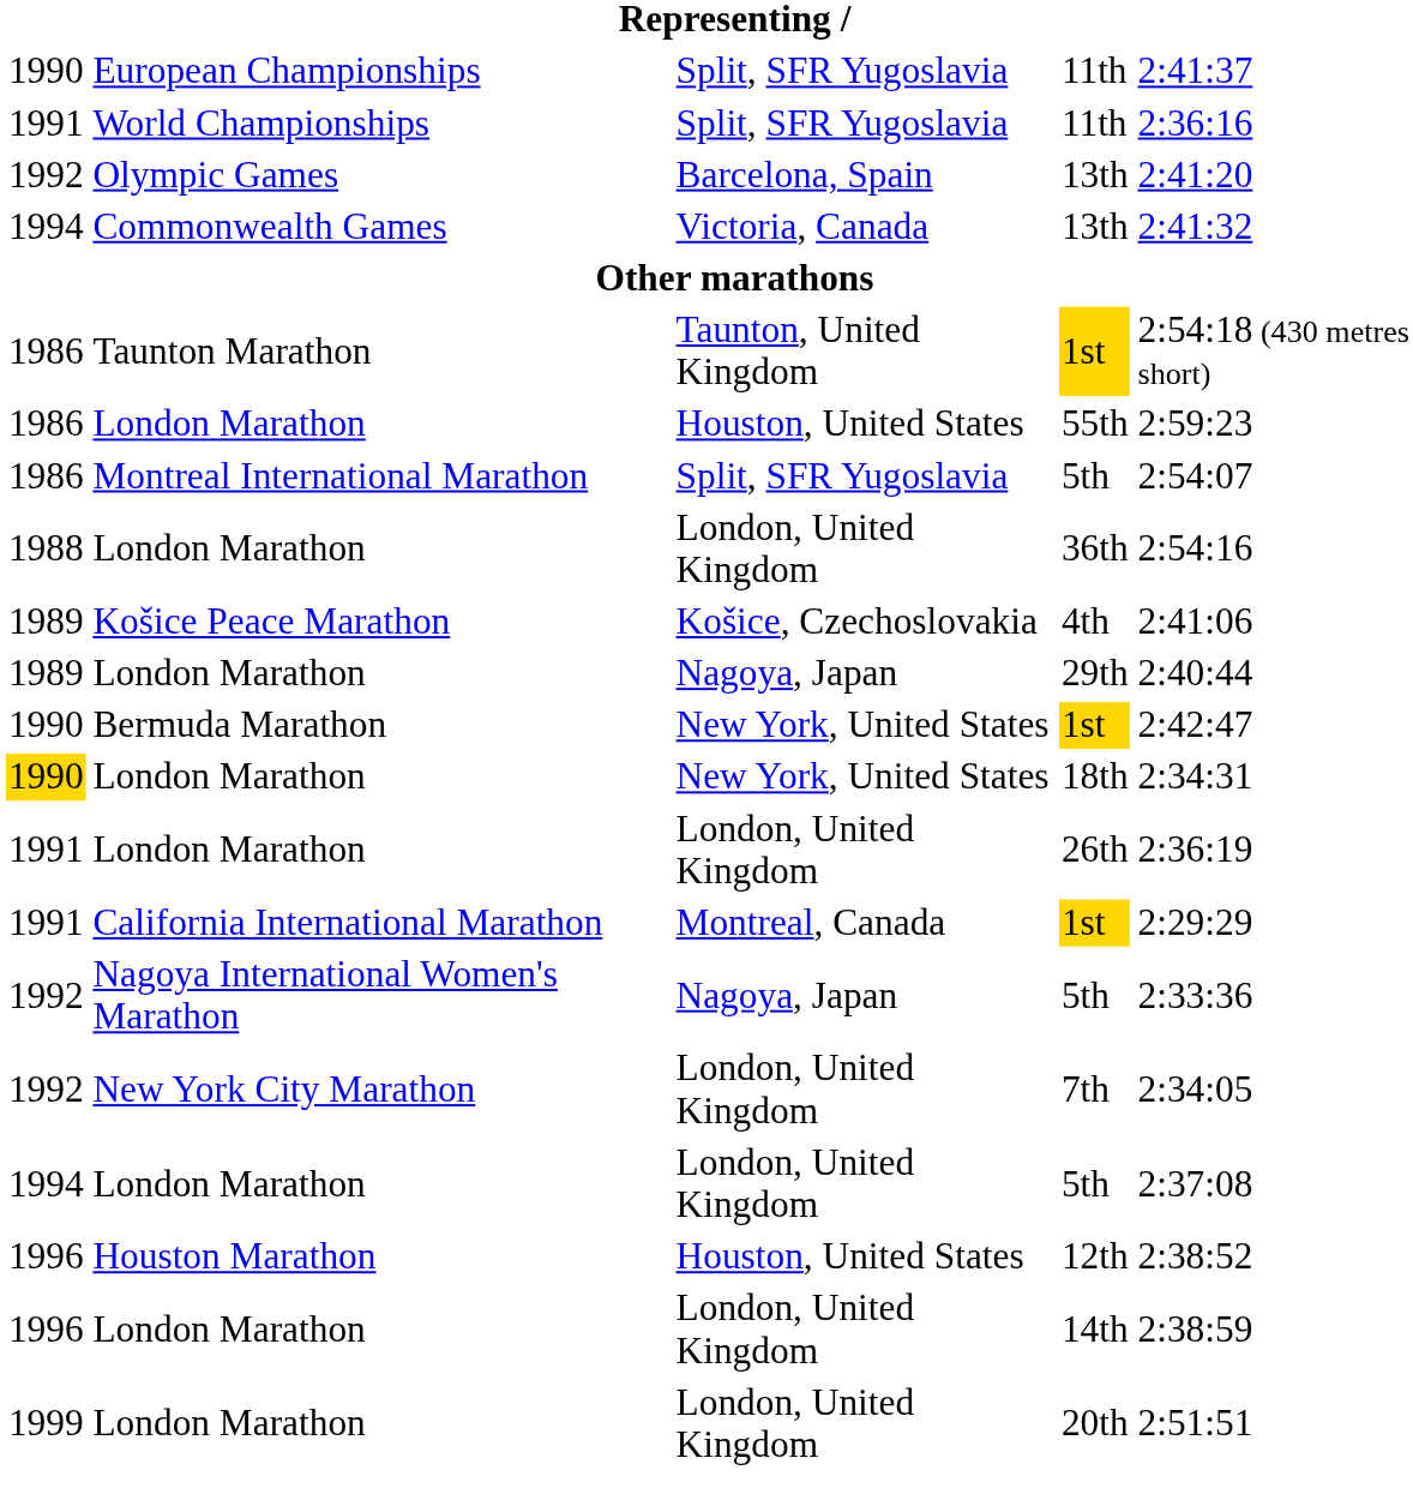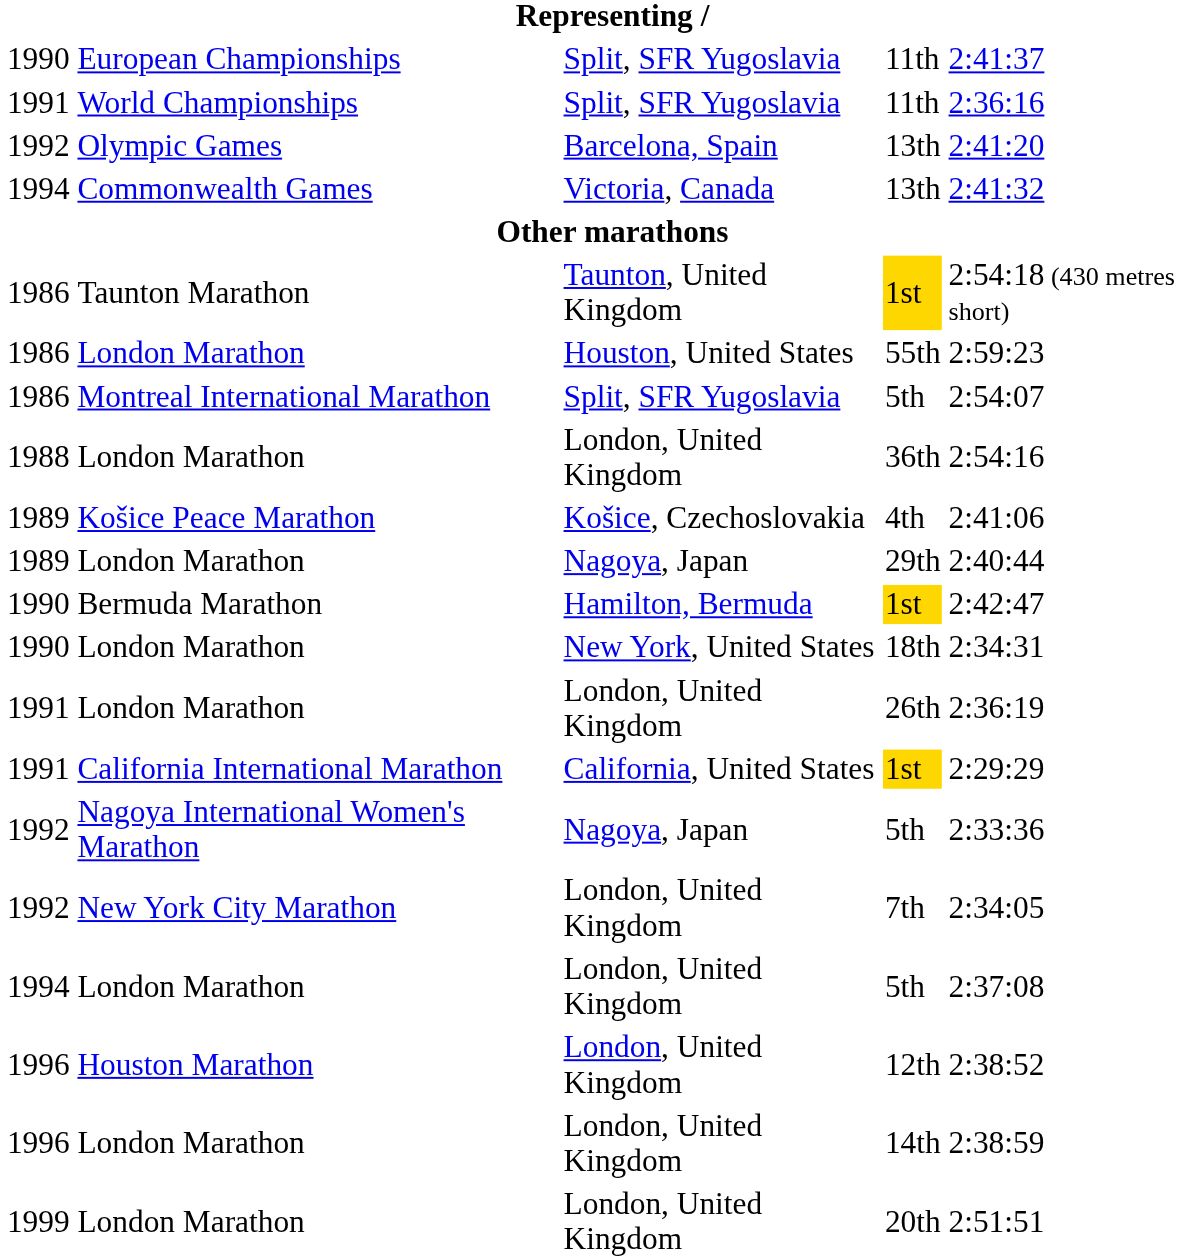Bermuda Marathon / 1st | column 3: New York, United States -> Hamilton, Bermuda
18th | column 1: gold background -> no background
California International Marathon / 1st | column 3: Montreal, Canada -> California, United States
12th | column 3: Houston, United States -> London, United Kingdom
